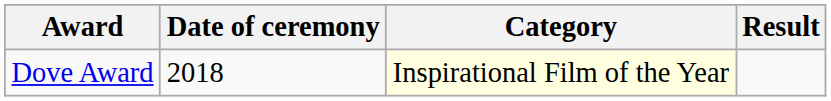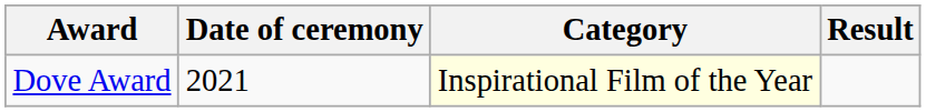Dove Award | Date of ceremony: 2018 -> 2021
